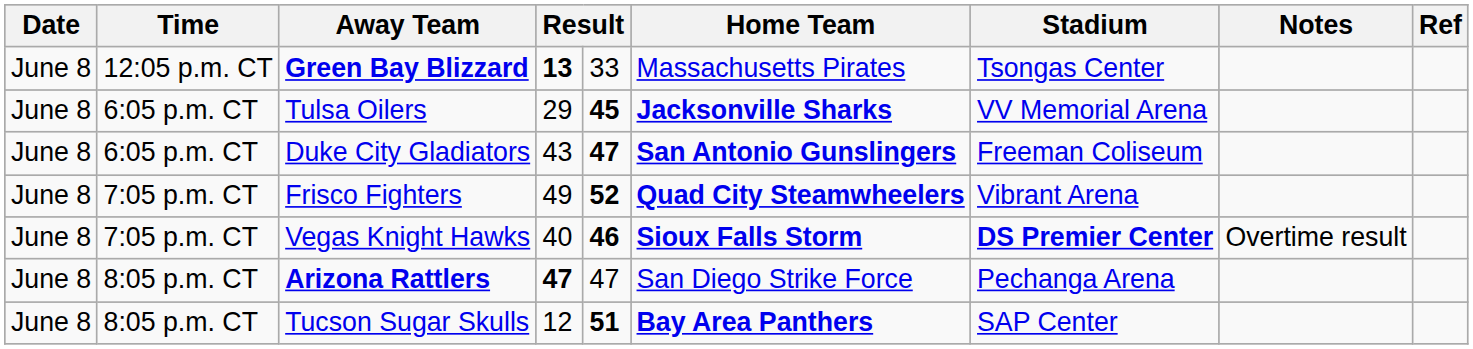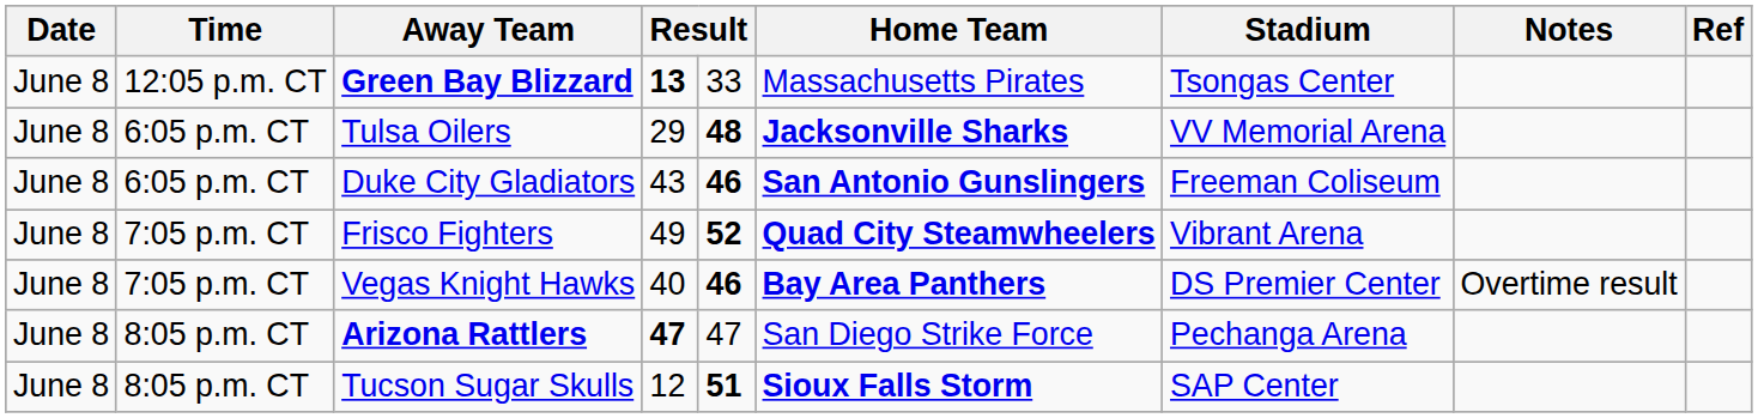Tulsa Oilers | column 5: 45 -> 48
Duke City Gladiators | column 5: 47 -> 46
Vegas Knight Hawks | Home Team: Sioux Falls Storm -> Bay Area Panthers
Vegas Knight Hawks | Stadium: bold -> normal
Tucson Sugar Skulls | Home Team: Bay Area Panthers -> Sioux Falls Storm
